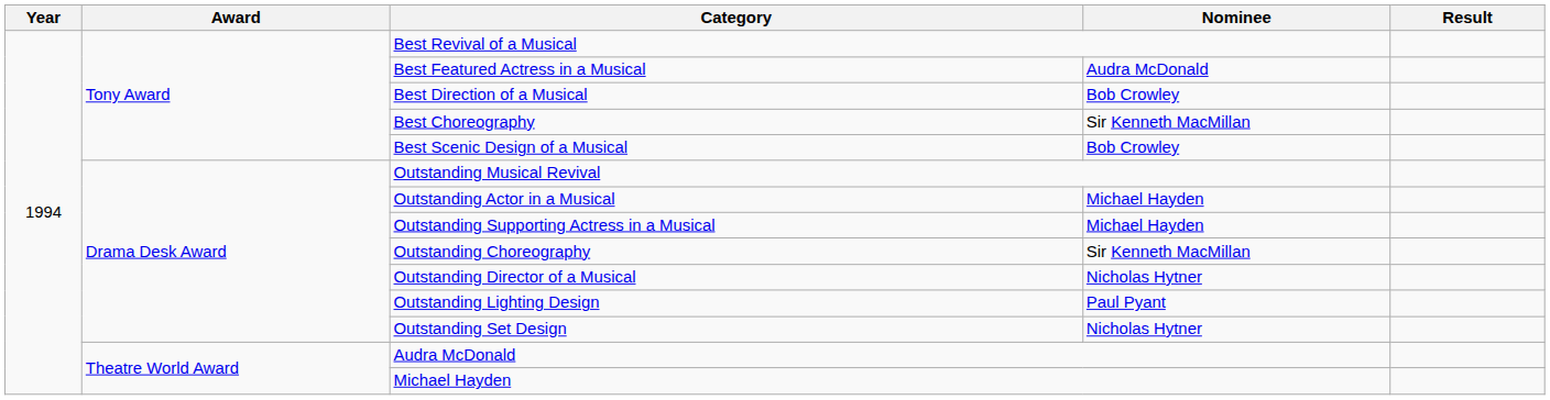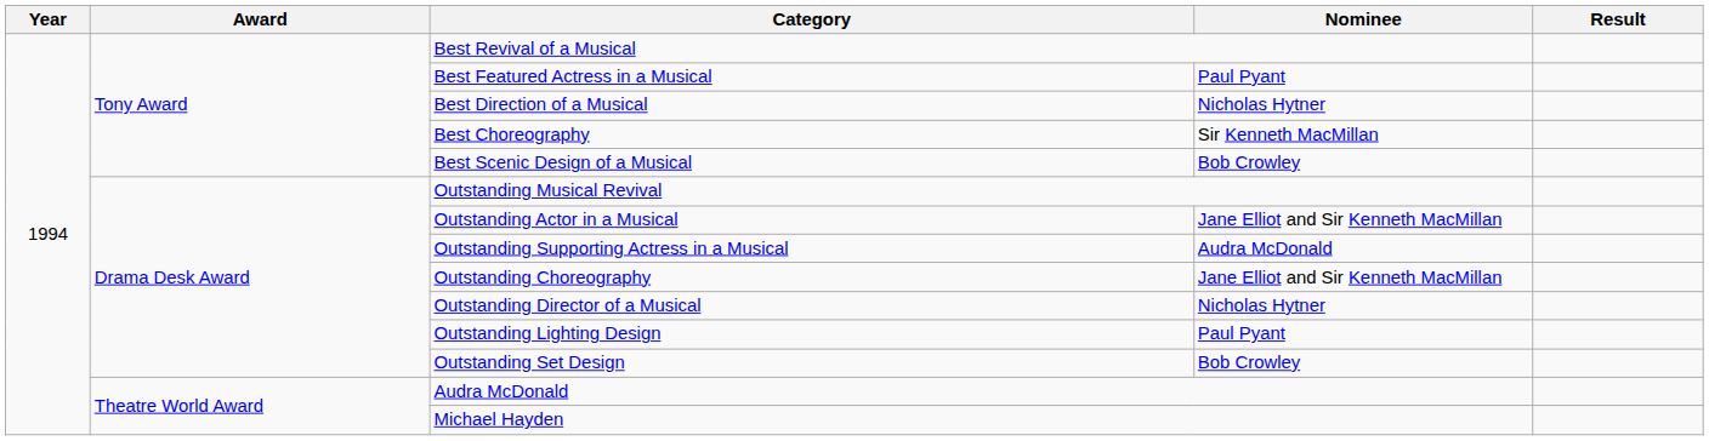Best Featured Actress in a Musical | Nominee: Audra McDonald -> Paul Pyant
Best Direction of a Musical | Nominee: Bob Crowley -> Nicholas Hytner
Outstanding Actor in a Musical | Nominee: Michael Hayden -> Jane Elliot and Sir Kenneth MacMillan
Outstanding Supporting Actress in a Musical | Nominee: Michael Hayden -> Audra McDonald
Outstanding Choreography | Nominee: Sir Kenneth MacMillan -> Jane Elliot and Sir Kenneth MacMillan
Outstanding Set Design | Nominee: Nicholas Hytner -> Bob Crowley
